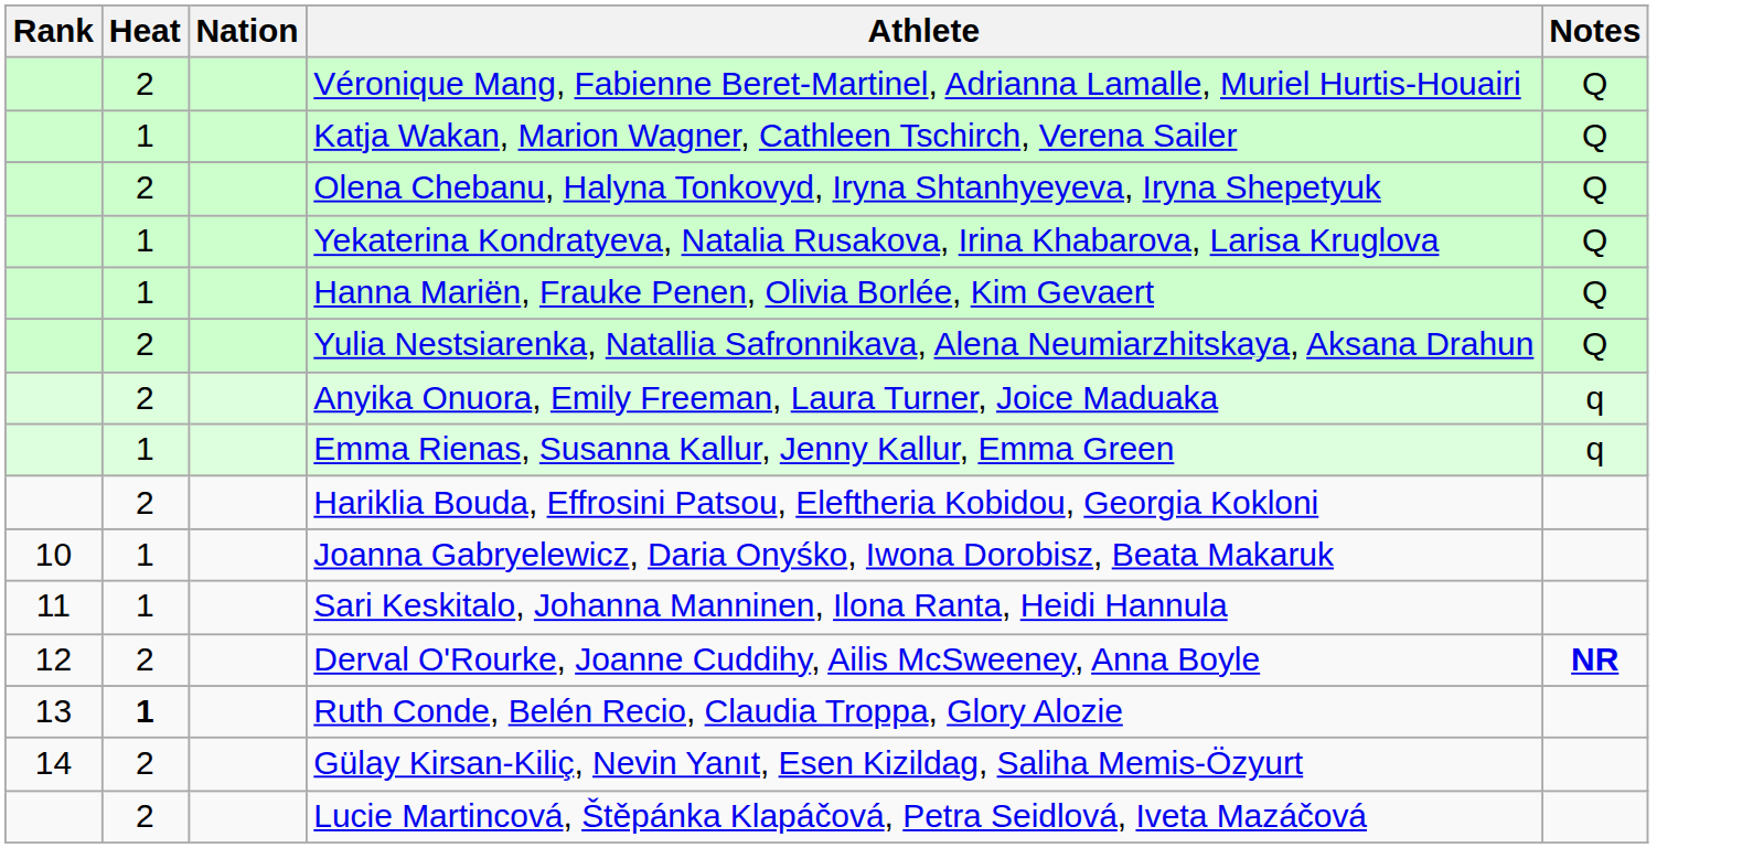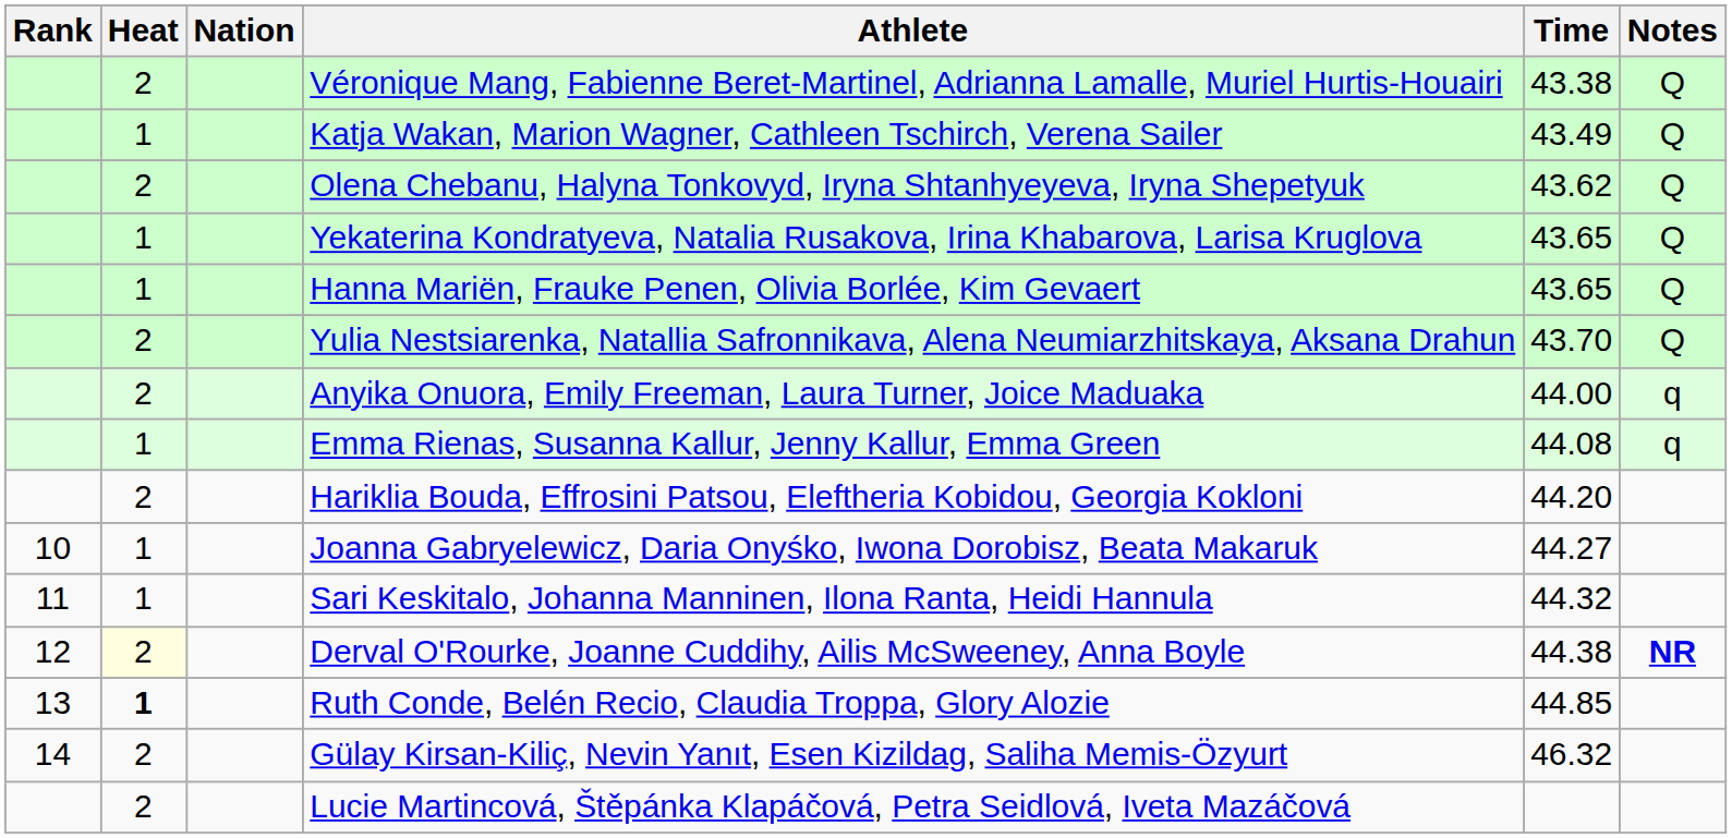+ column: Time | 43.38 | 43.49 | 43.62 | 43.65 | 43.65 | 43.70 | 44.00 | 44.08 | 44.20 | 44.27 | 44.32 | 44.38 | 44.85 | 46.32
Derval O'Rourke, Joanne Cuddihy, Ailis McSweeney, Anna Boyle | Heat: no background -> lightyellow background
